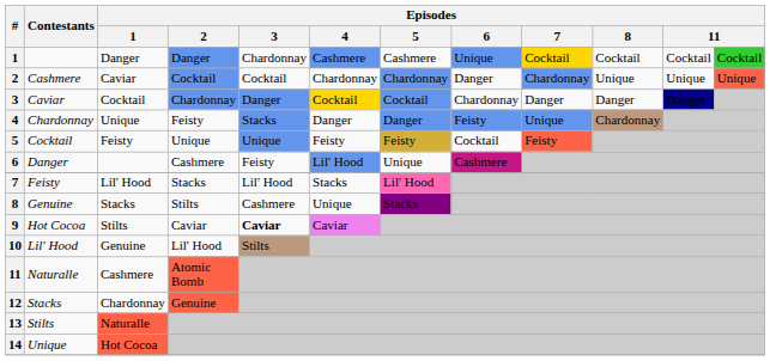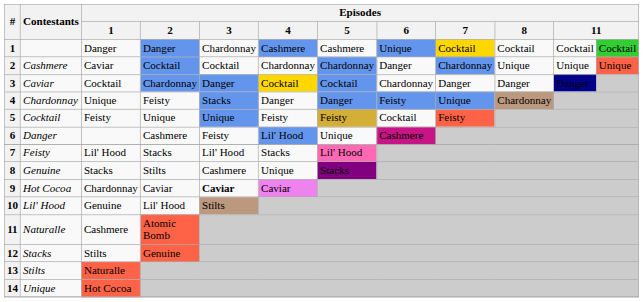9 | Episodes / 1: Stilts -> Chardonnay
12 | Episodes / 1: Chardonnay -> Stilts
